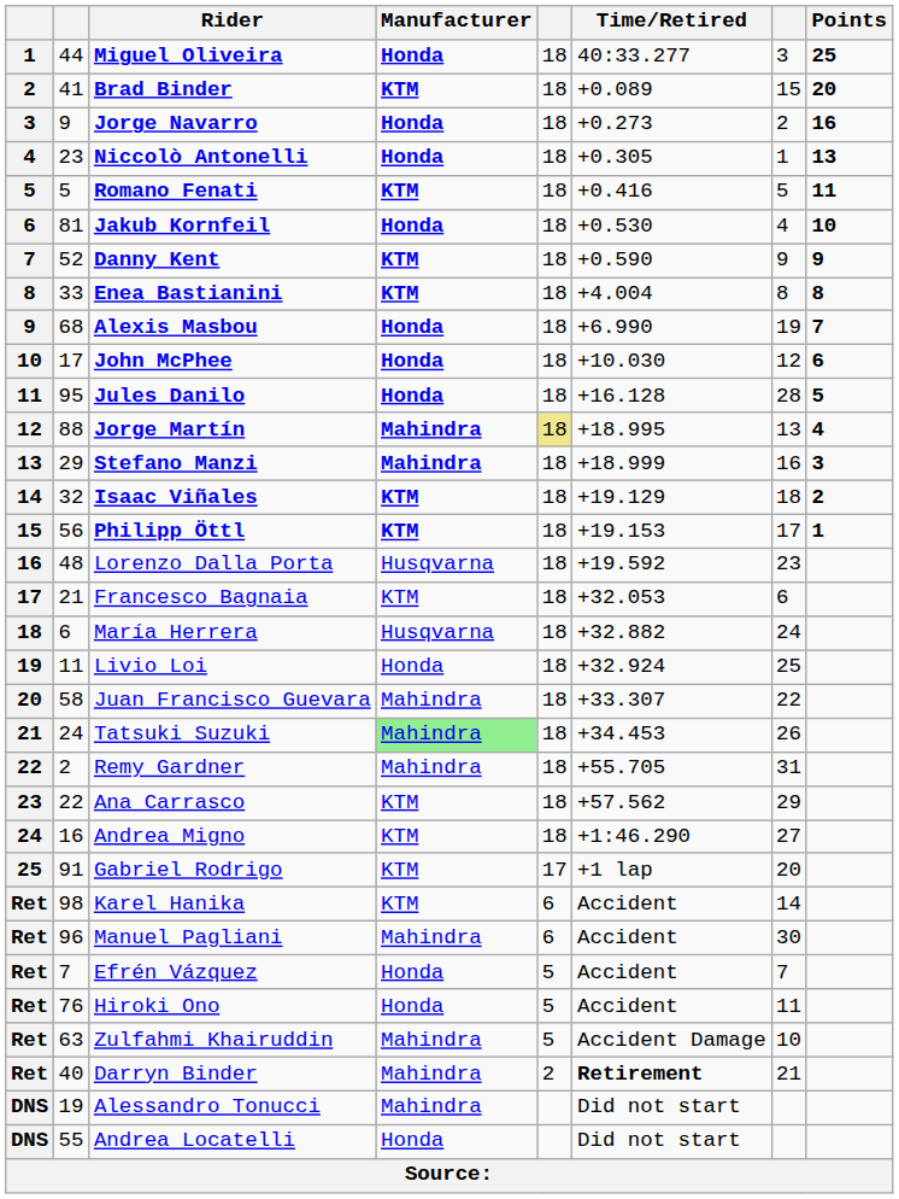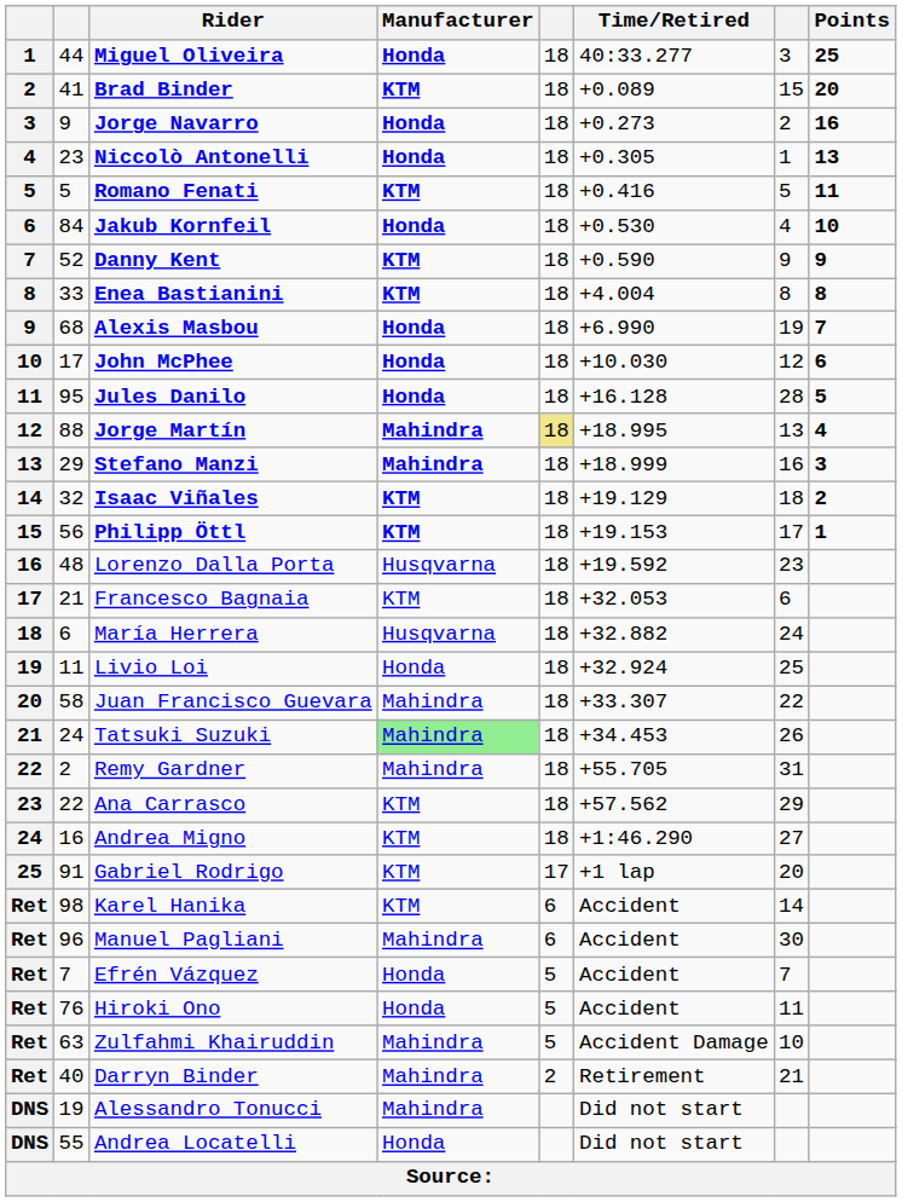Jakub Kornfeil | column 2: 81 -> 84
Darryn Binder | Time/Retired: bold -> normal
